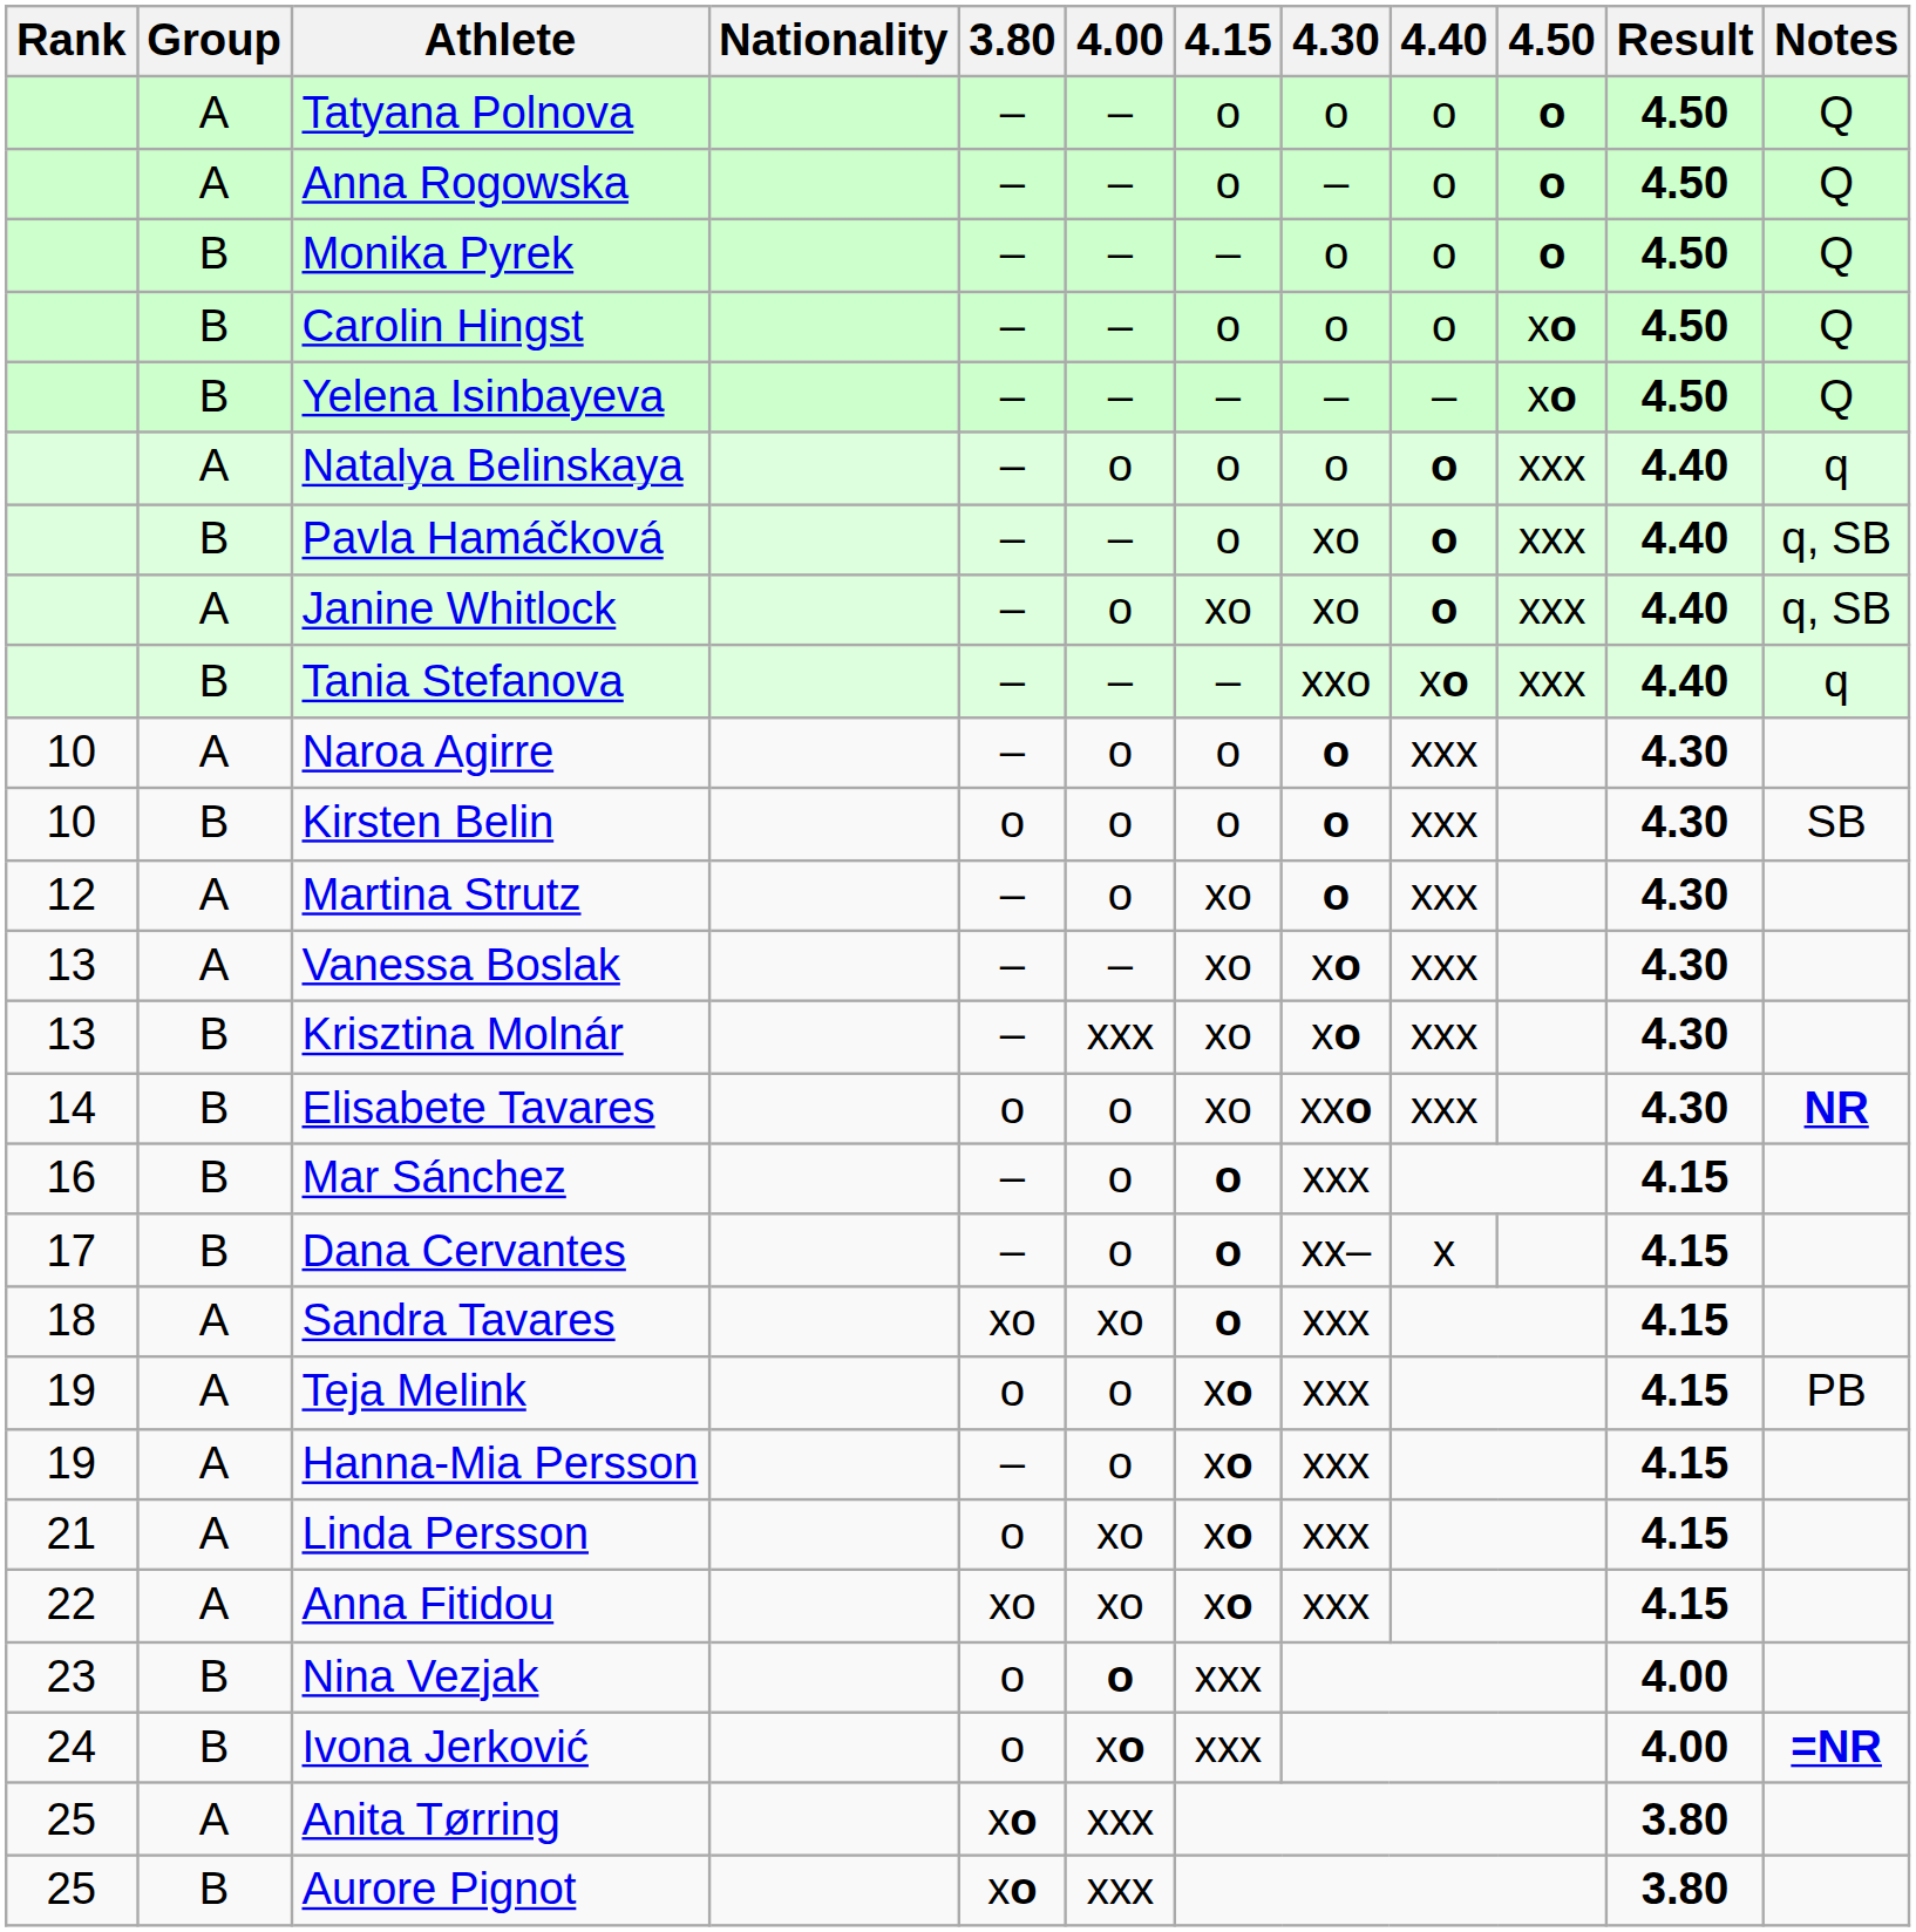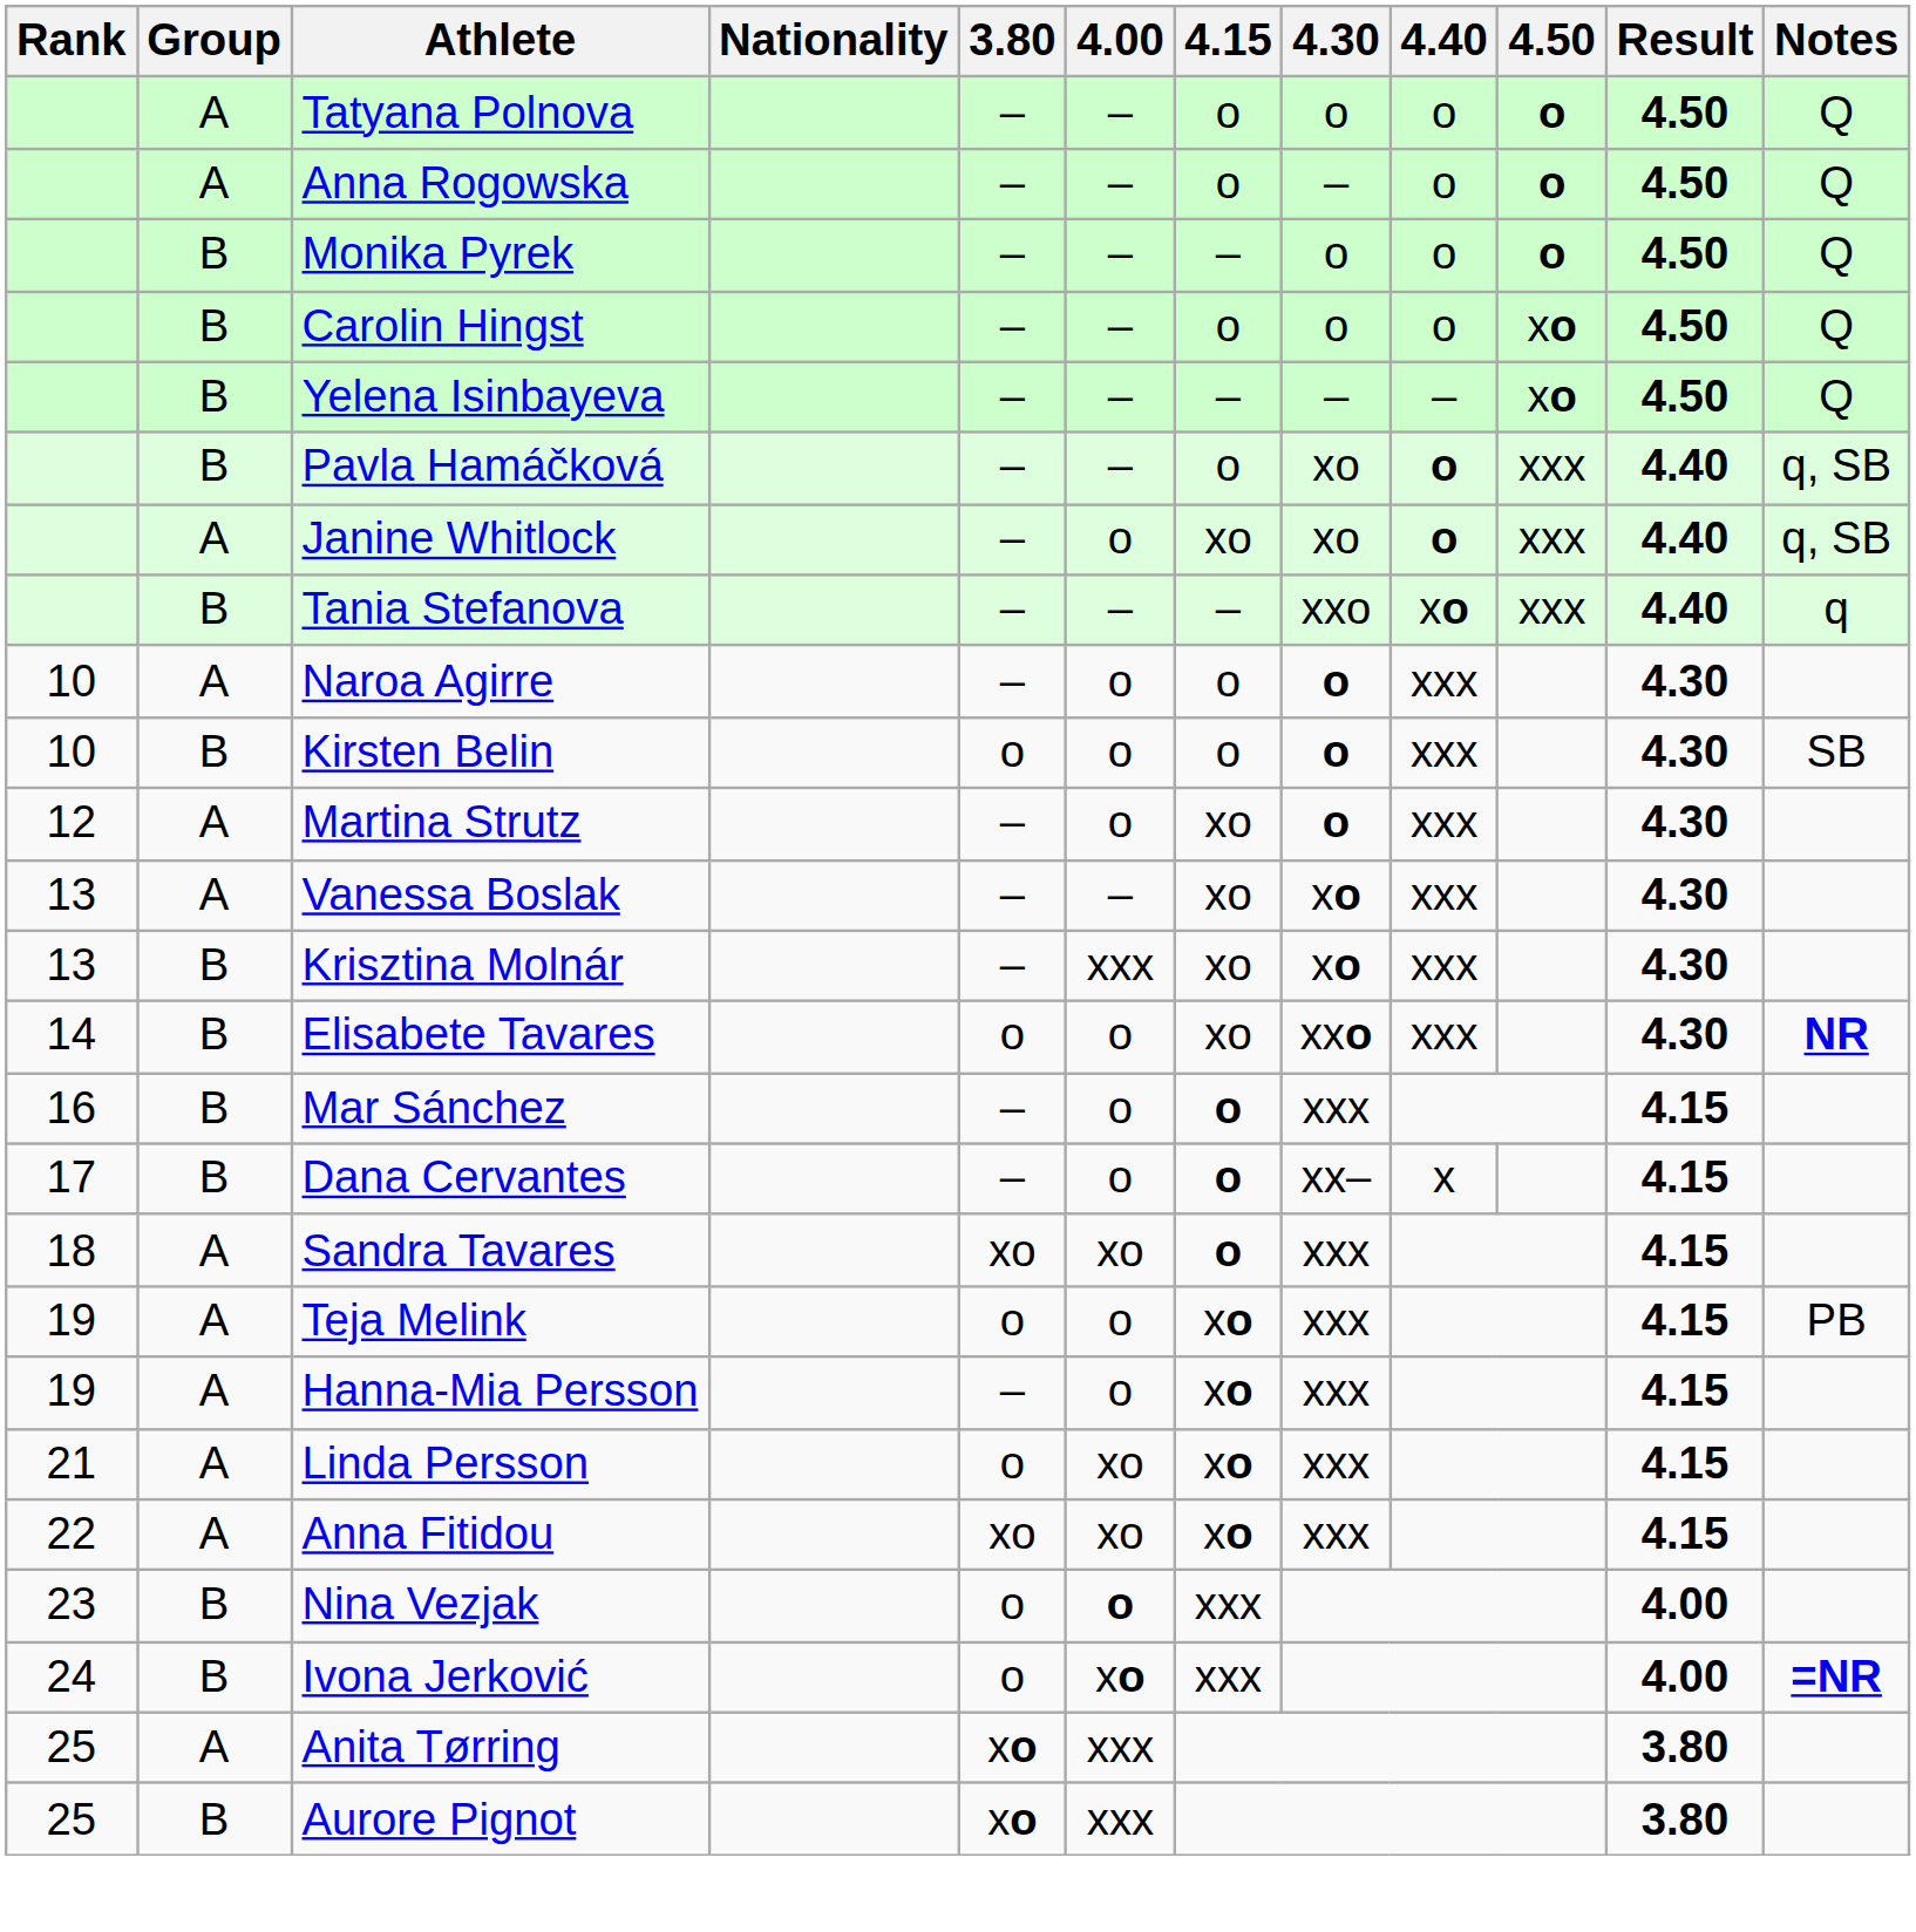- row: A | Natalya Belinskaya | – | o | o | o | o | xxx | 4.40 | q
